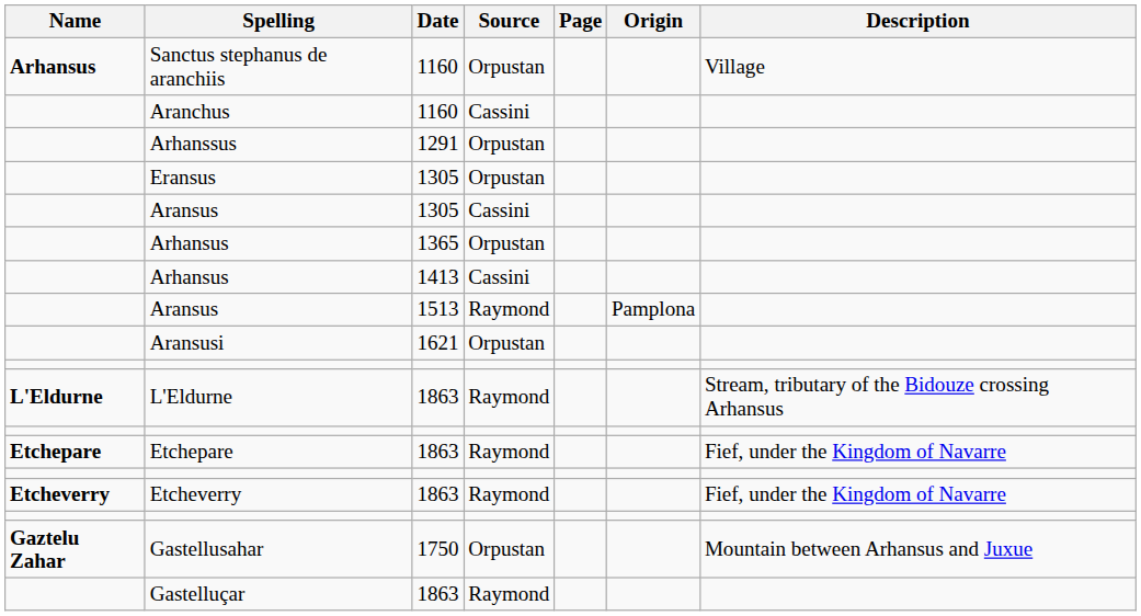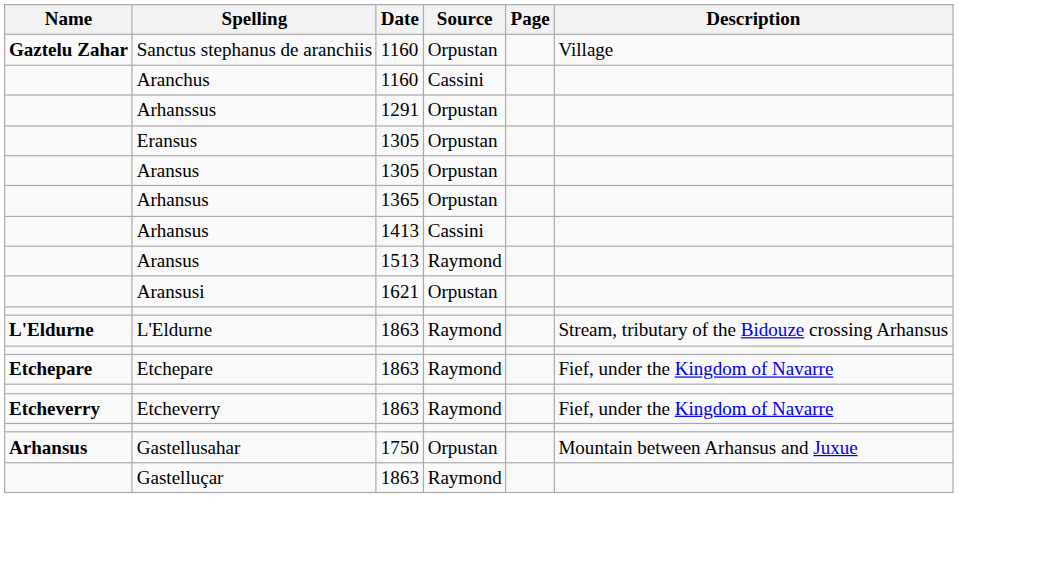- column: Origin | Pamplona
Sanctus stephanus de aranchiis | Name: Arhansus -> Gaztelu Zahar
Aransus / 1305 | Source: Cassini -> Orpustan
Gastellusahar | Name: Gaztelu Zahar -> Arhansus
